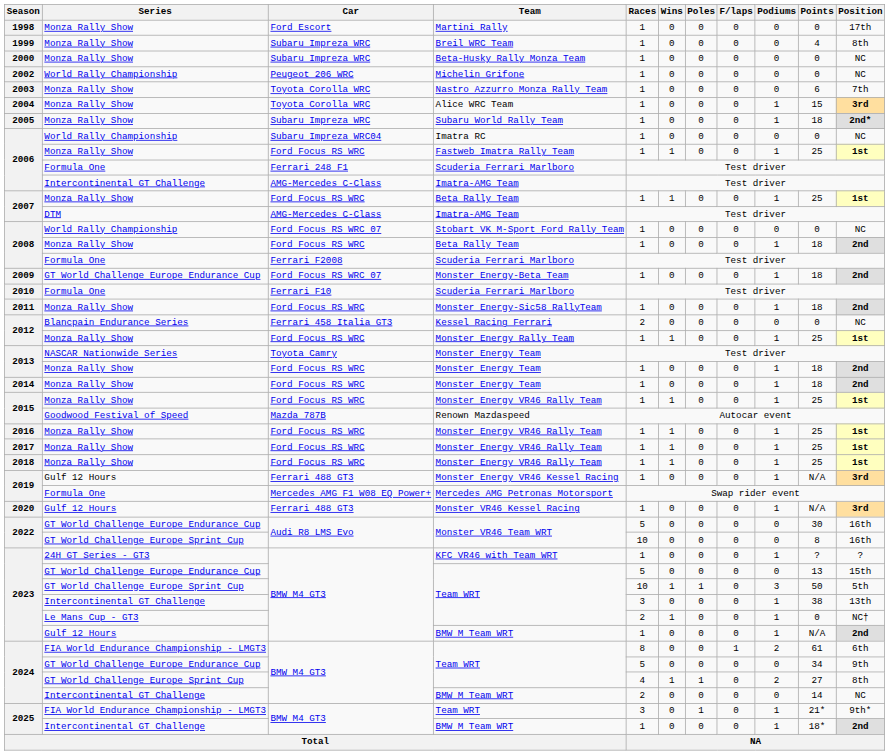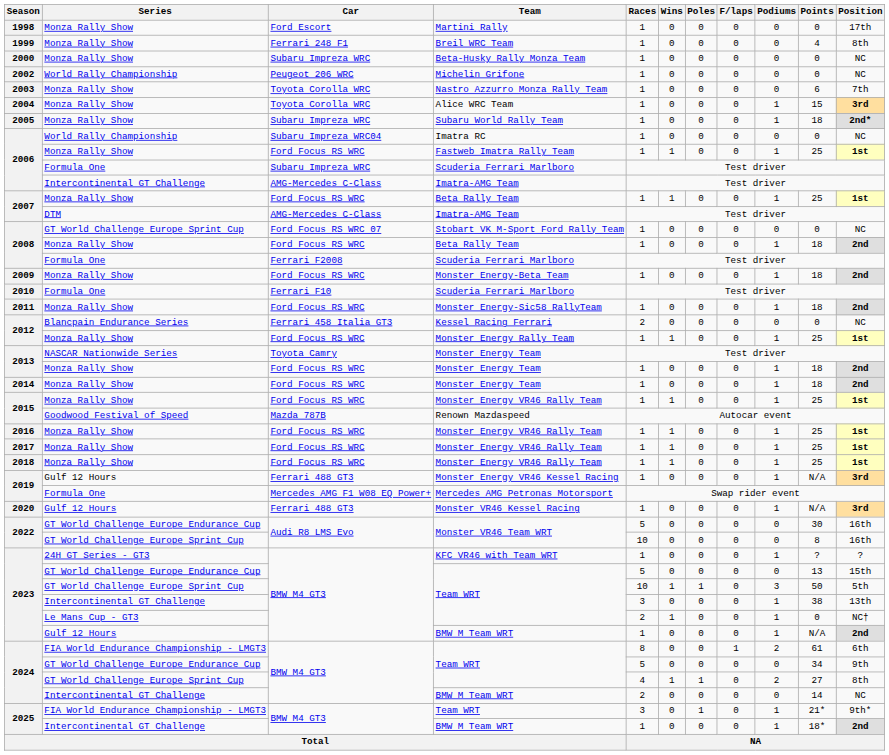Breil WRC Team | Car: Subaru Impreza WRC -> Ferrari 248 F1
2006 / Scuderia Ferrari Marlboro | Car: Ferrari 248 F1 -> Subaru Impreza WRC
Stobart VK M-Sport Ford Rally Team | Series: World Rally Championship -> GT World Challenge Europe Sprint Cup
Monster Energy-Beta Team | Series: GT World Challenge Europe Endurance Cup -> Monza Rally Show
Monster Energy-Beta Team | Car: Ford Focus RS WRC 07 -> Ford Focus RS WRC
